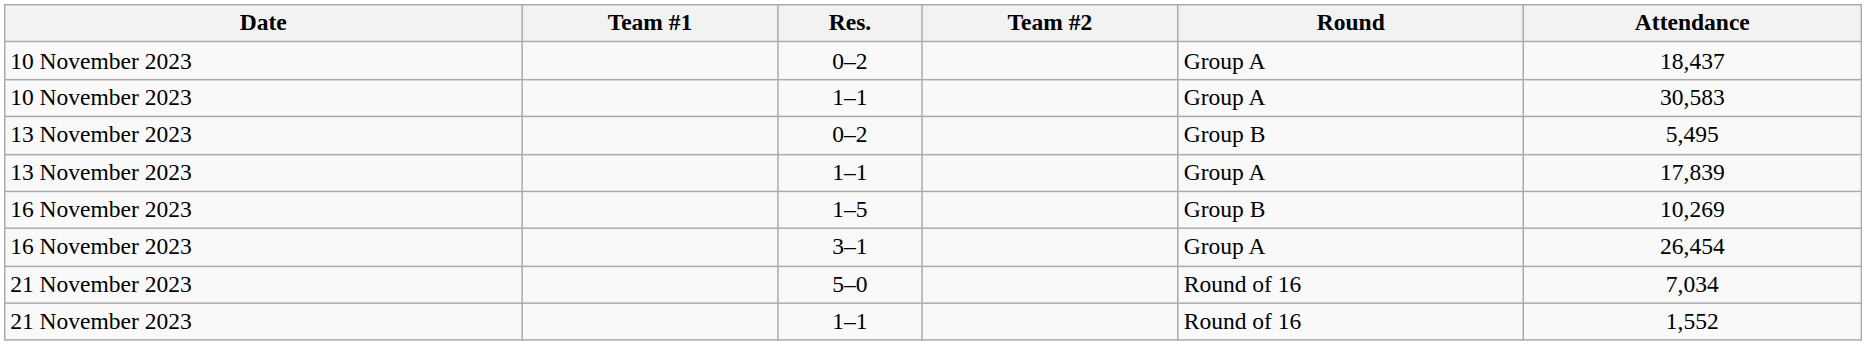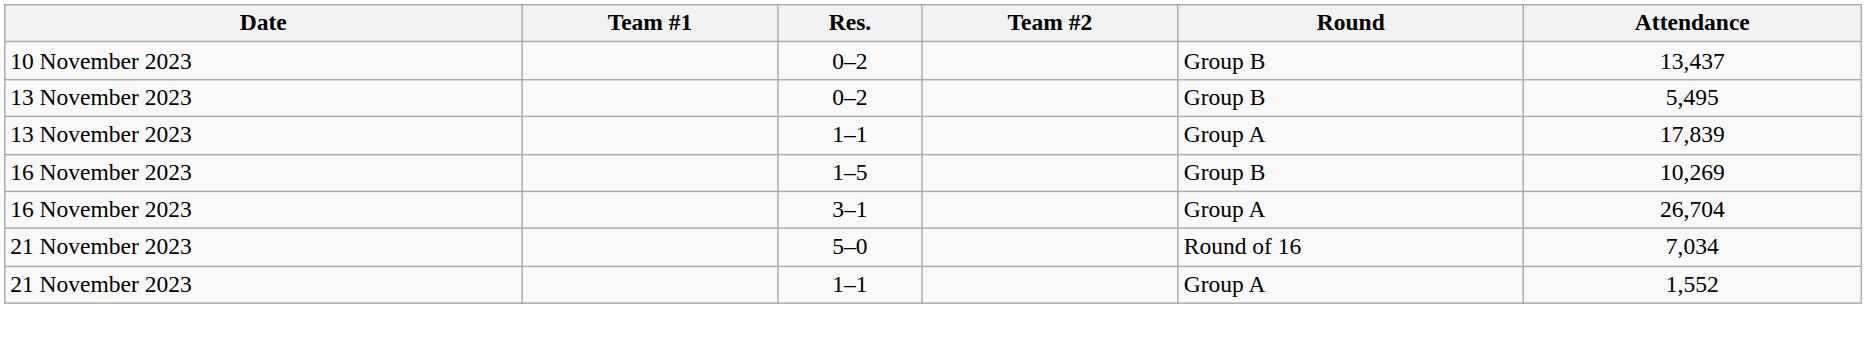10 November 2023 / 0–2 | Round: Group A -> Group B
10 November 2023 / 0–2 | Attendance: 18,437 -> 13,437
- row: 10 November 2023 | 1–1 | Group A | 30,583
3–1 | Attendance: 26,454 -> 26,704
21 November 2023 / 1–1 | Round: Round of 16 -> Group A
